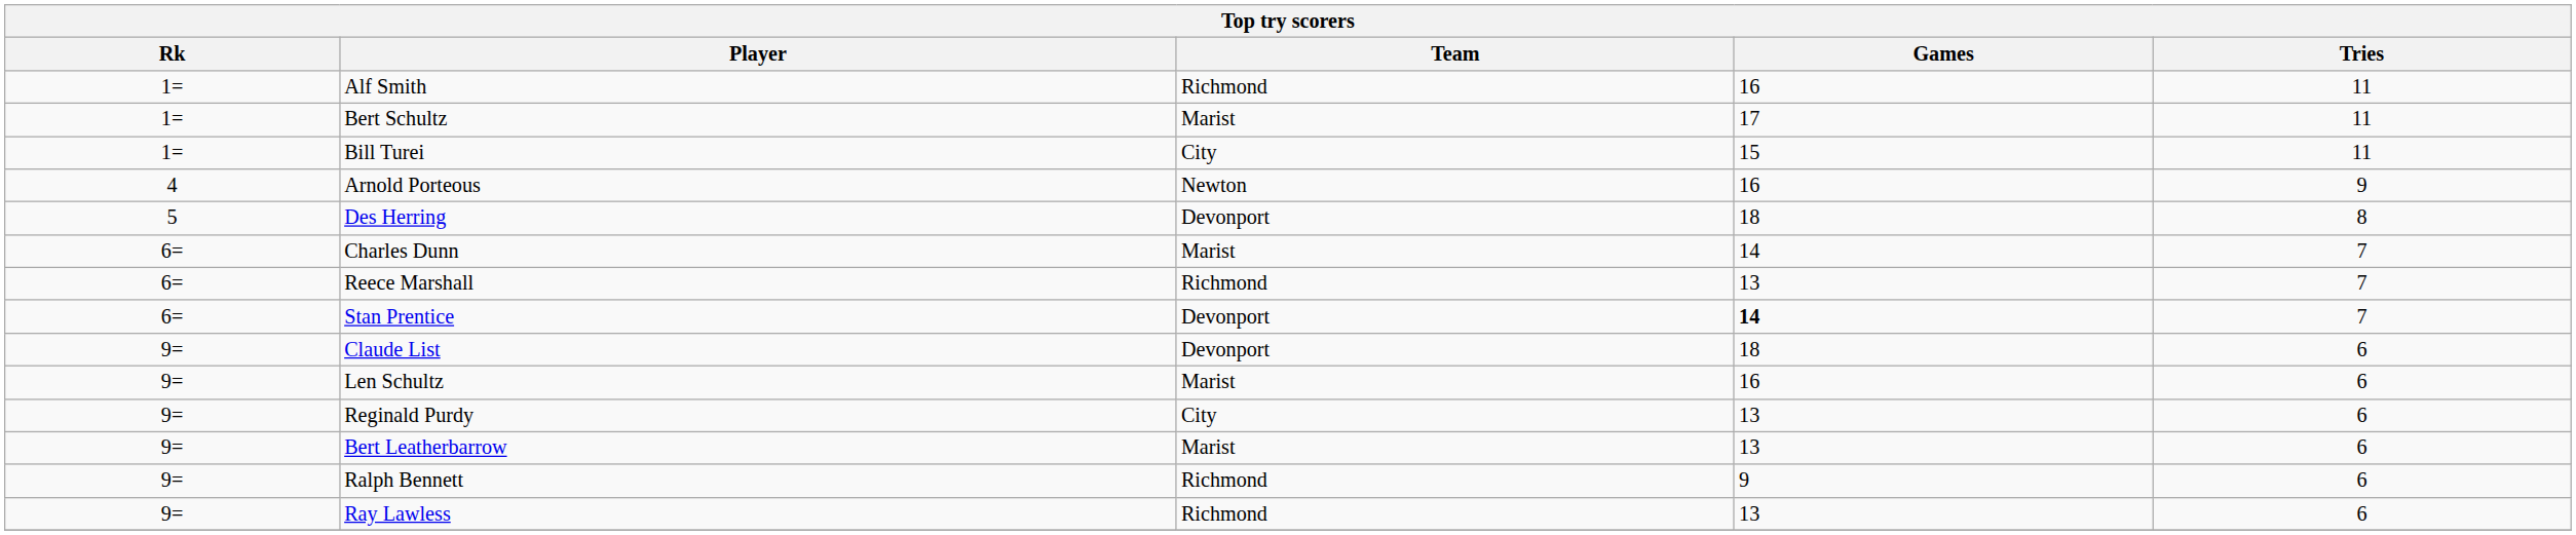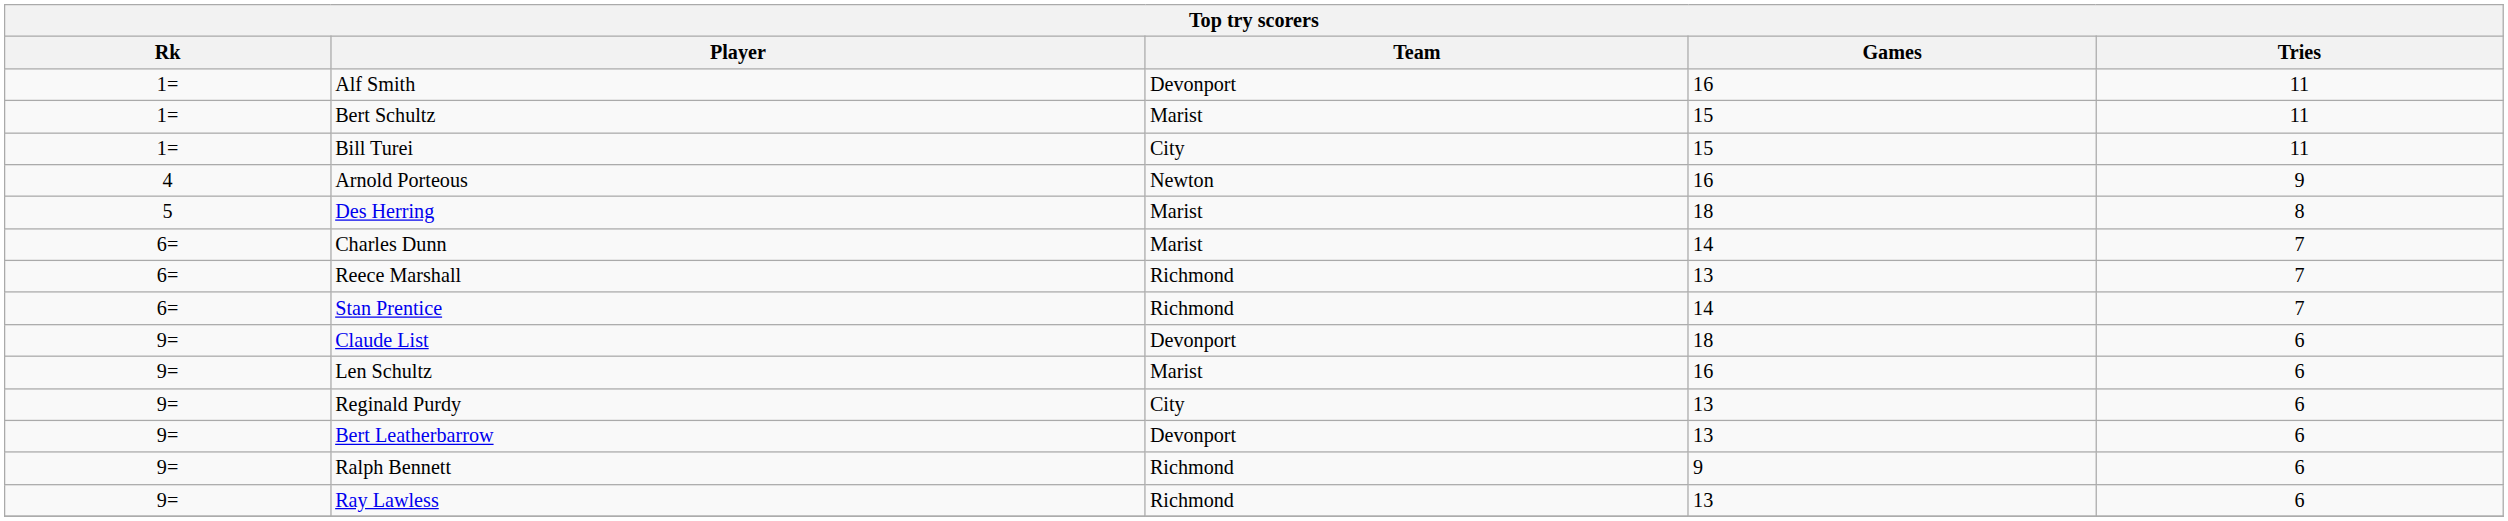Alf Smith | Team: Richmond -> Devonport
Bert Schultz | Games: 17 -> 15
Des Herring | Team: Devonport -> Marist
Stan Prentice | Team: Devonport -> Richmond
Stan Prentice | Games: bold -> normal
Bert Leatherbarrow | Team: Marist -> Devonport
